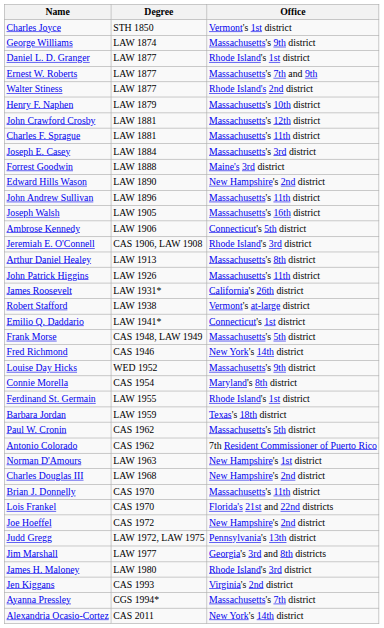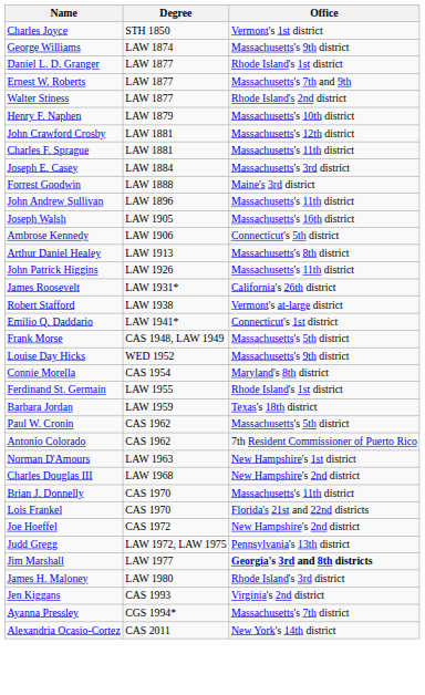- row: Edward Hills Wason | LAW 1890 | New Hampshire's 2nd district
- row: Jeremiah E. O'Connell | CAS 1906, LAW 1908 | Rhode Island's 3rd district
- row: Fred Richmond | CAS 1946 | New York's 14th district
Jim Marshall | Office: normal -> bold
